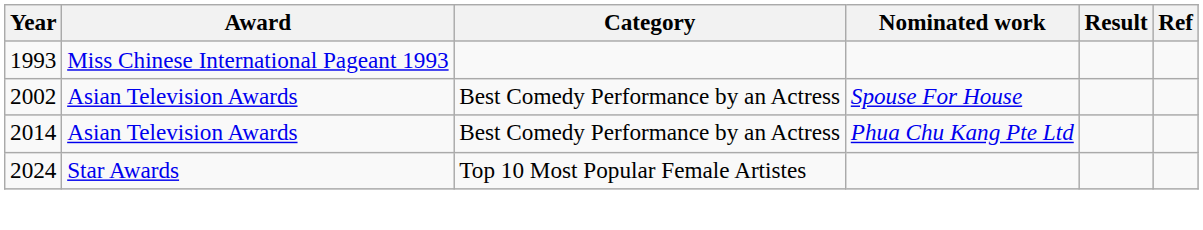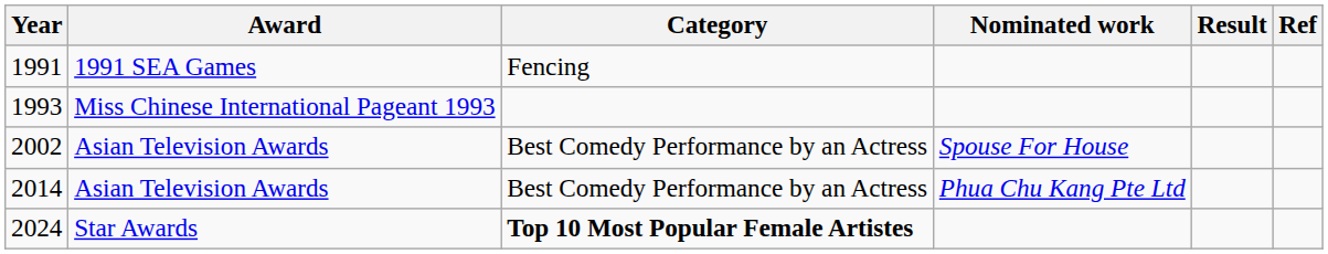+ row: 1991 | 1991 SEA Games | Fencing
2024 | Category: normal -> bold
